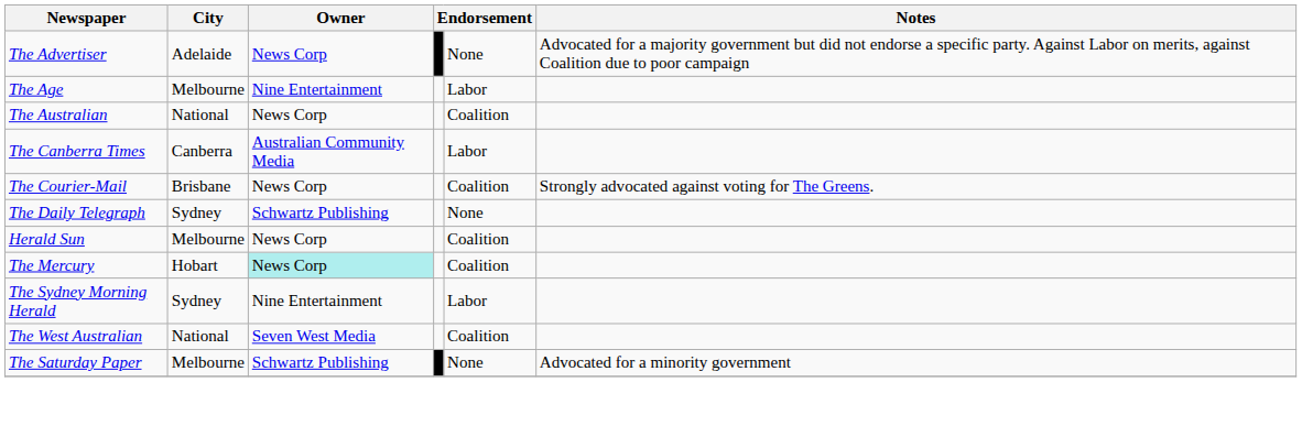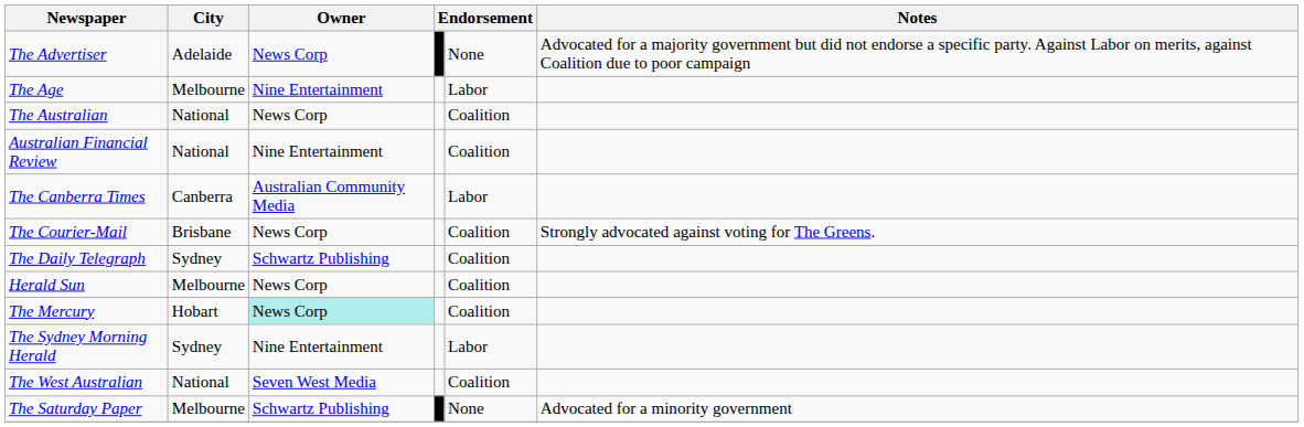+ row: Australian Financial Review | National | Nine Entertainment | Coalition
The Daily Telegraph | column 5: None -> Coalition
